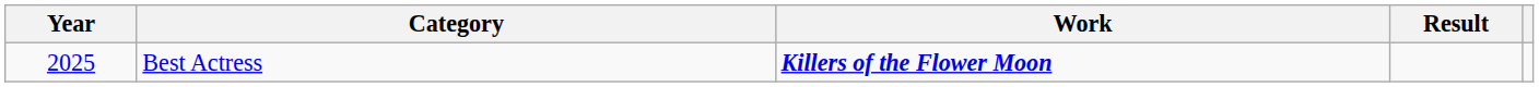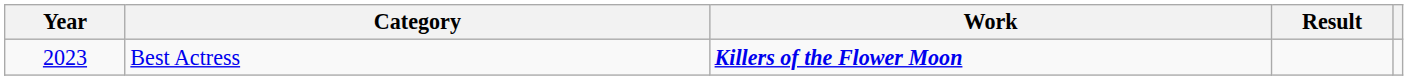Best Actress | Year: 2025 -> 2023
